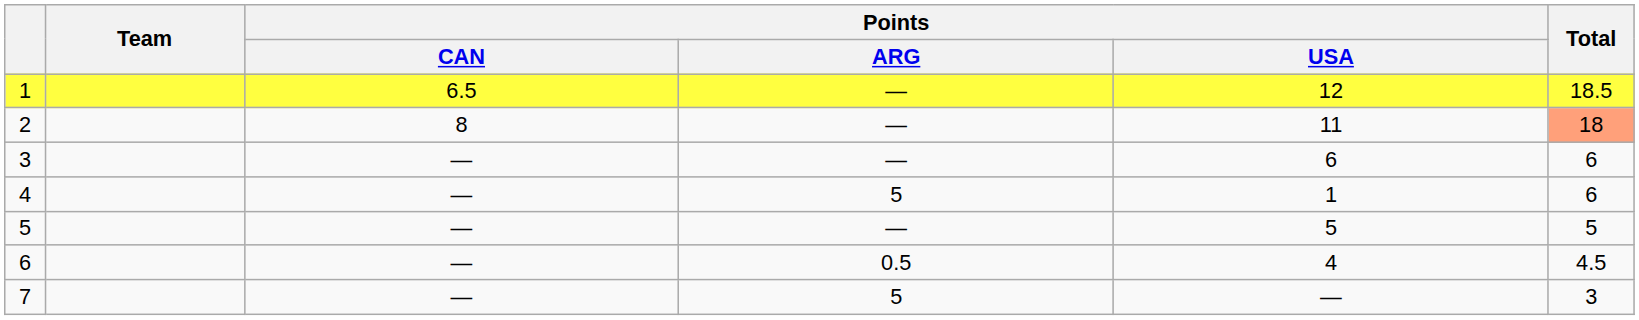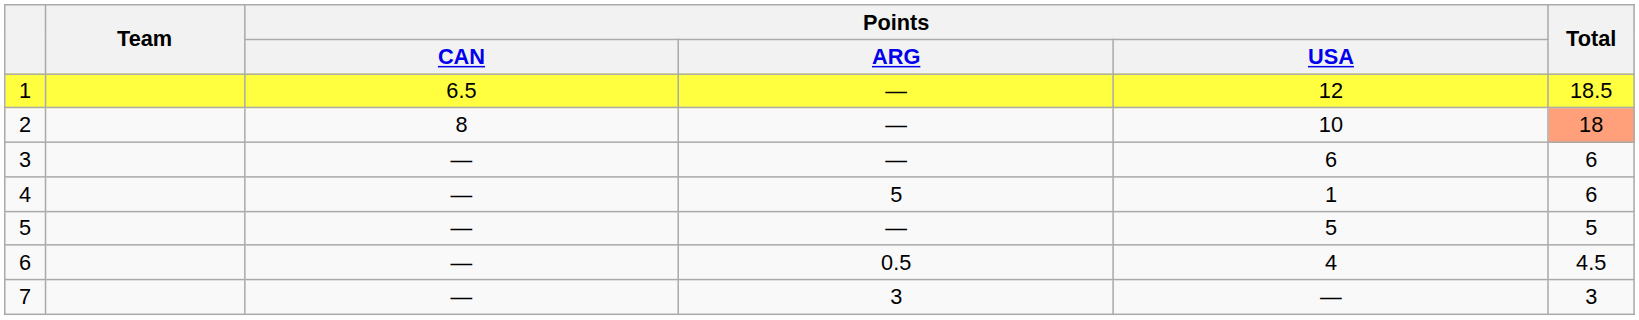2 | Points / USA: 11 -> 10
7 | Points / ARG: 5 -> 3
